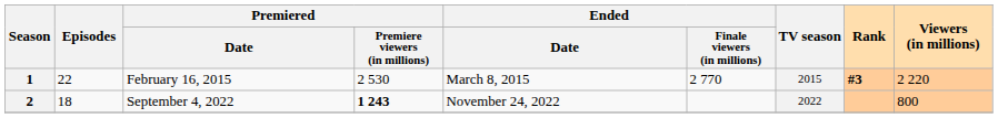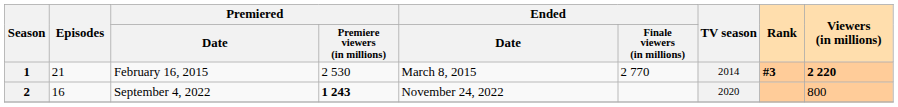1 | Episodes: 22 -> 21
1 | TV season: 2015 -> 2014
1 | Viewers (in millions): normal -> bold
2 | Episodes: 18 -> 16
2 | TV season: 2022 -> 2020
